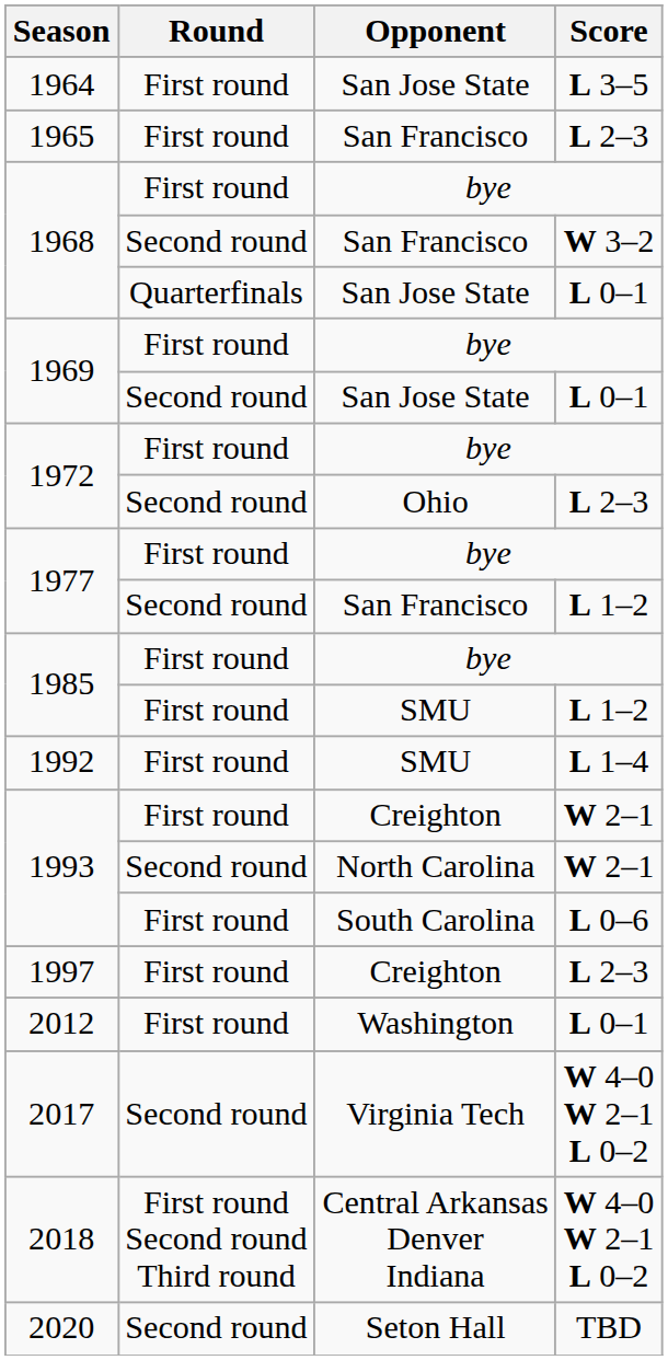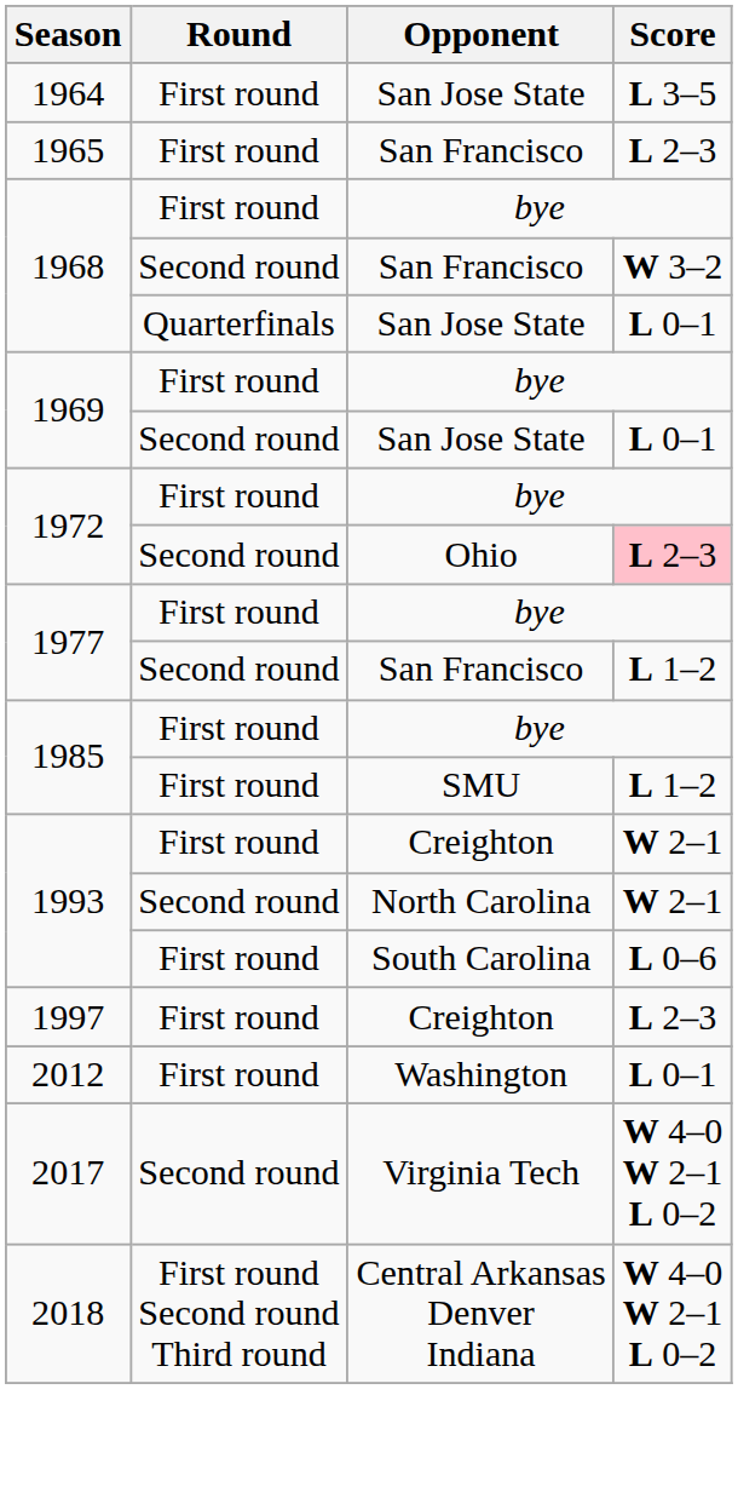1972 / Ohio | Score: no background -> pink background
- row: 1992 | First round | SMU | L 1–4
- row: 2020 | Second round | Seton Hall | TBD
